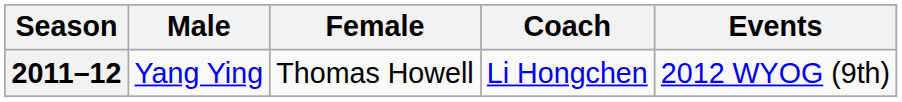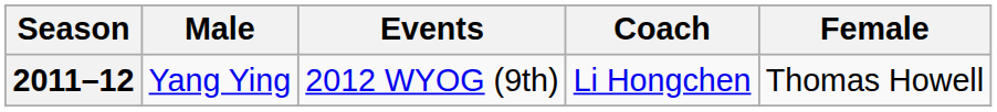columns swapped: Female <-> Events
